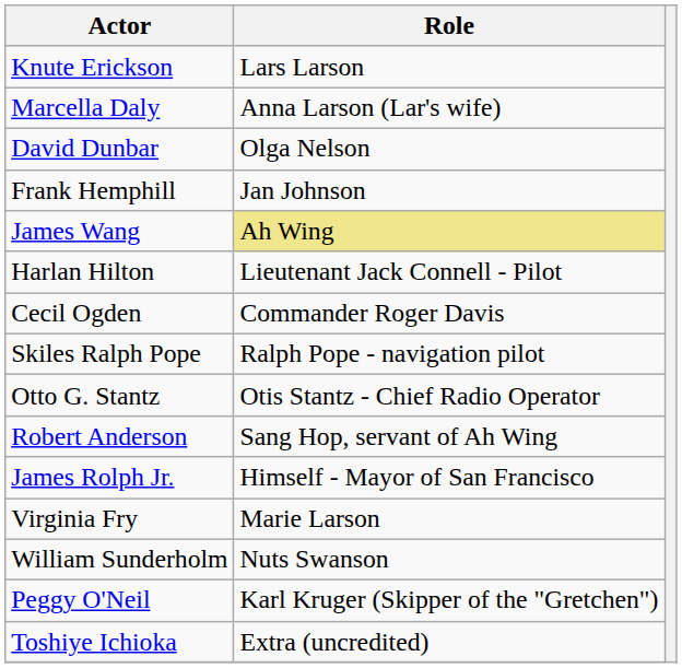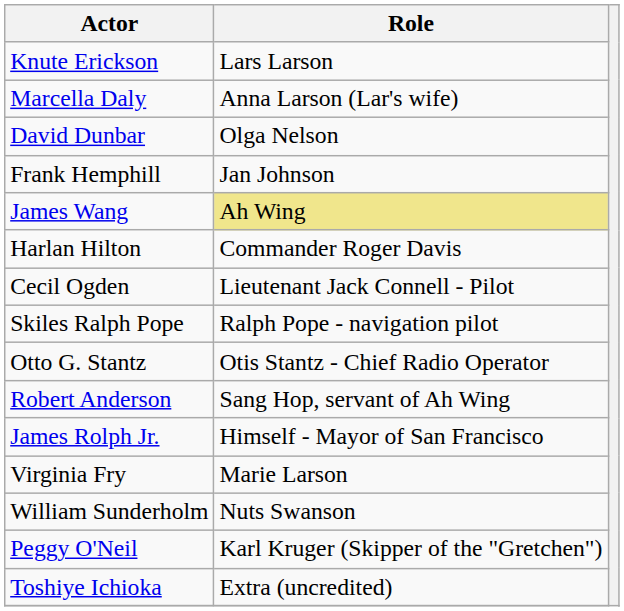Harlan Hilton | Role: Lieutenant Jack Connell - Pilot -> Commander Roger Davis
Cecil Ogden | Role: Commander Roger Davis -> Lieutenant Jack Connell - Pilot
